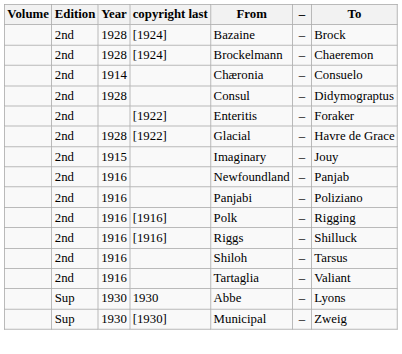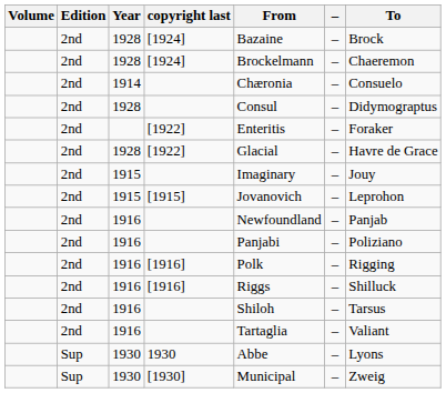+ row: 2nd | 1915 | [1915] | Jovanovich | – | Leprohon
